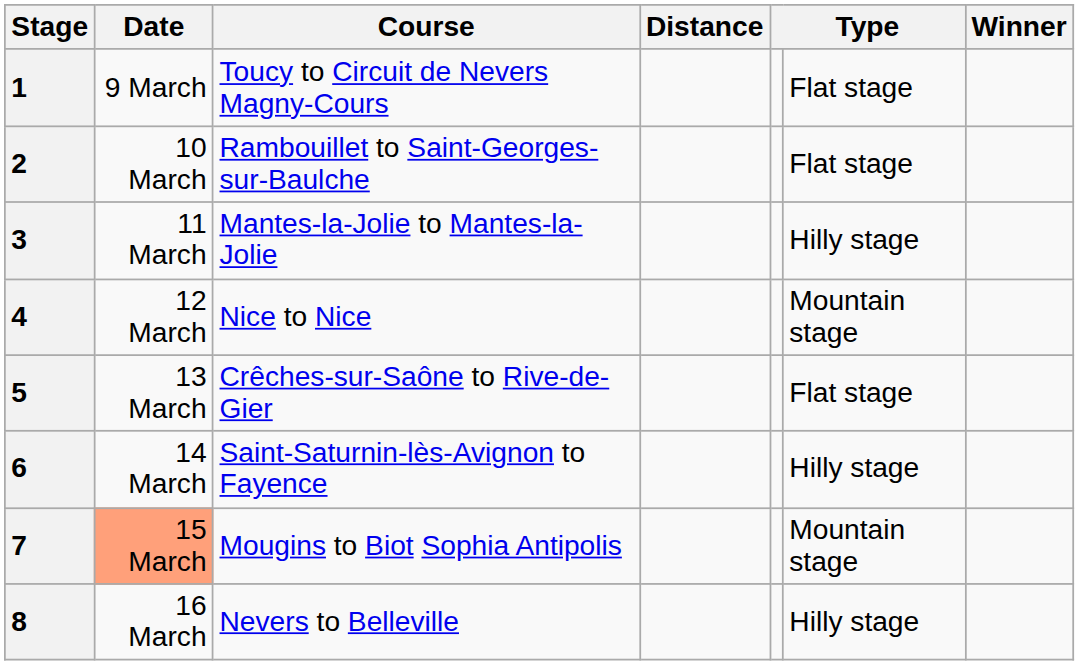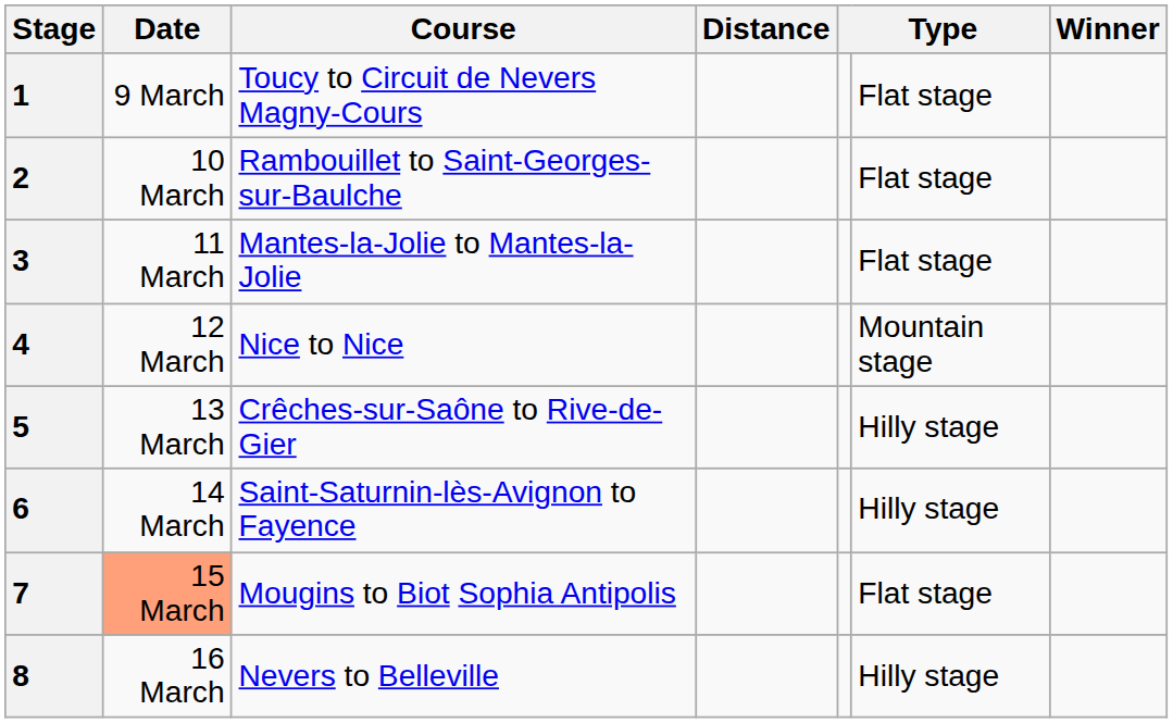3 | column 6: Hilly stage -> Flat stage
5 | column 6: Flat stage -> Hilly stage
7 | column 6: Mountain stage -> Flat stage
